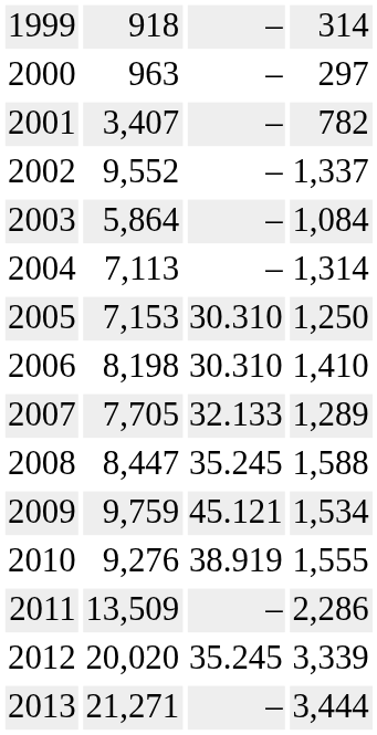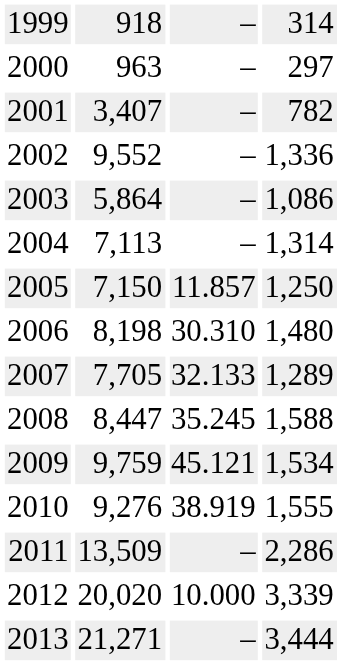2002 | column 4: 1,337 -> 1,336
2003 | column 4: 1,084 -> 1,086
2005 | column 2: 7,153 -> 7,150
2005 | column 3: 30.310 -> 11.857
2006 | column 4: 1,410 -> 1,480
2012 | column 3: 35.245 -> 10.000
